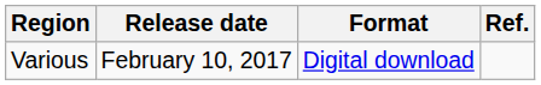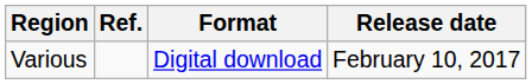columns swapped: Release date <-> Ref.
